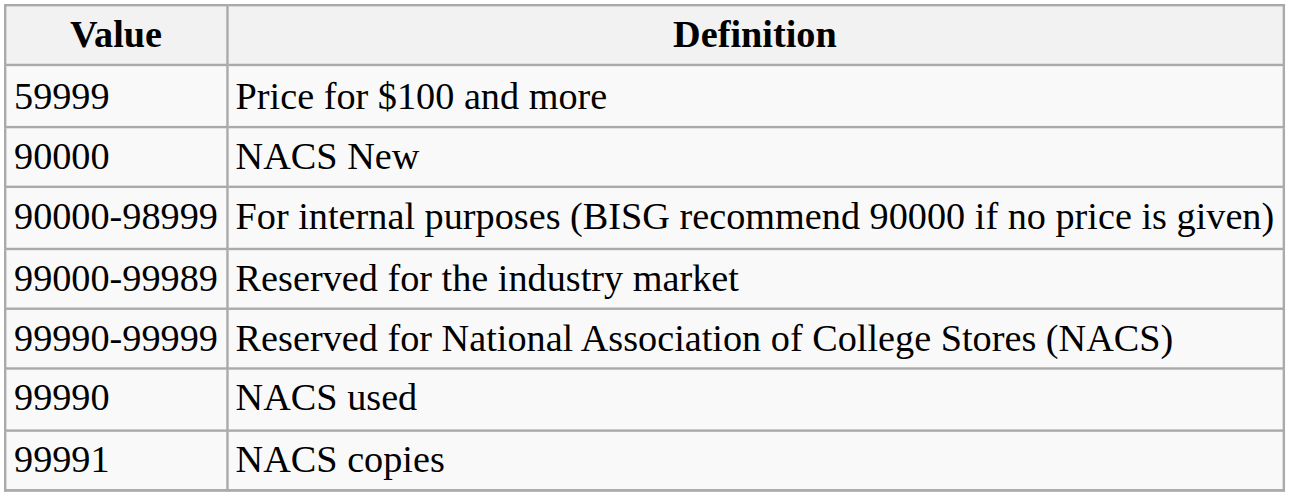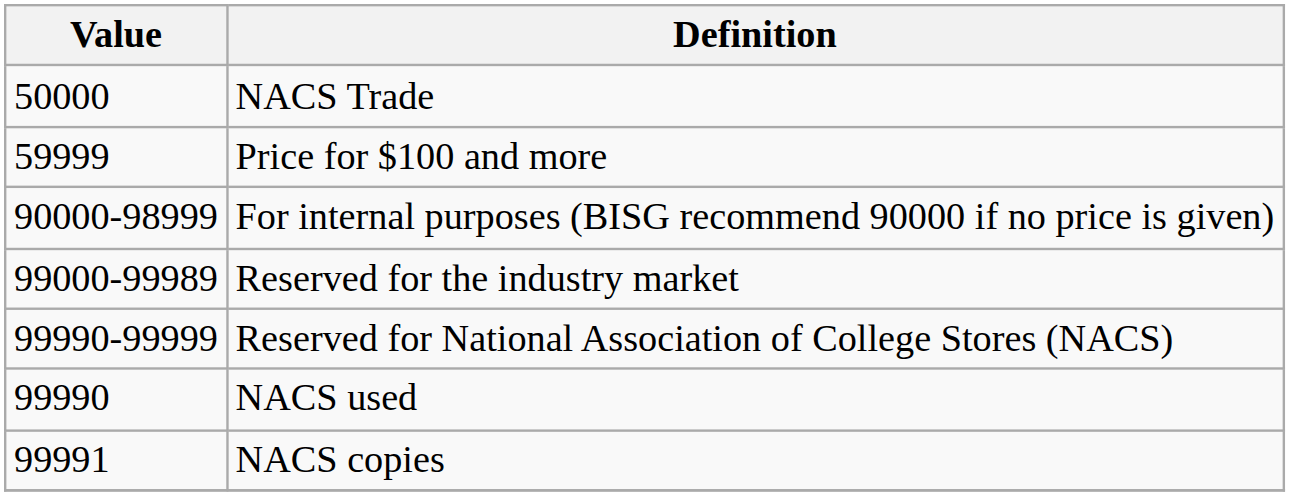+ row: 50000 | NACS Trade
- row: 90000 | NACS New
